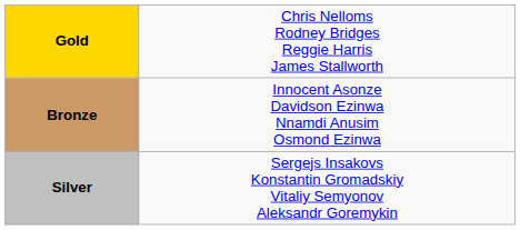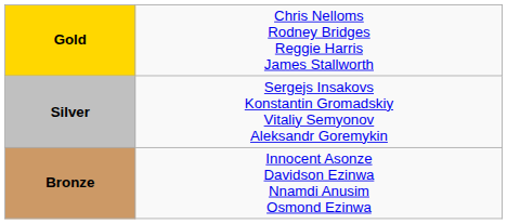rows swapped: Silver <-> Bronze
